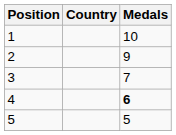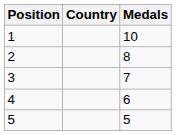2 | Medals: 9 -> 8
4 | Medals: bold -> normal
